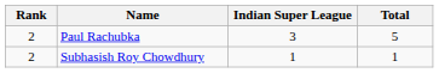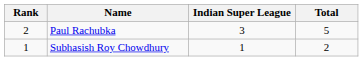Subhasish Roy Chowdhury | Rank: 2 -> 1
Subhasish Roy Chowdhury | Total: 1 -> 2
